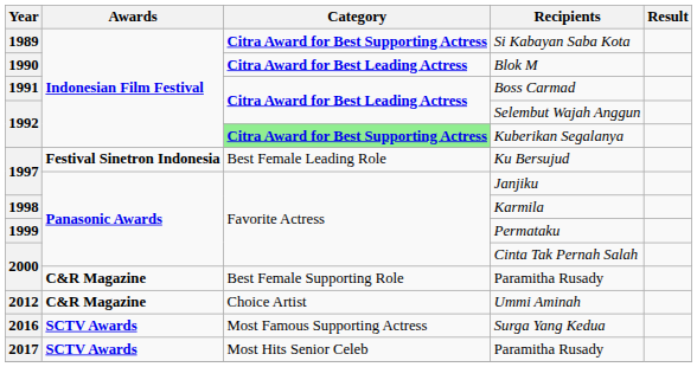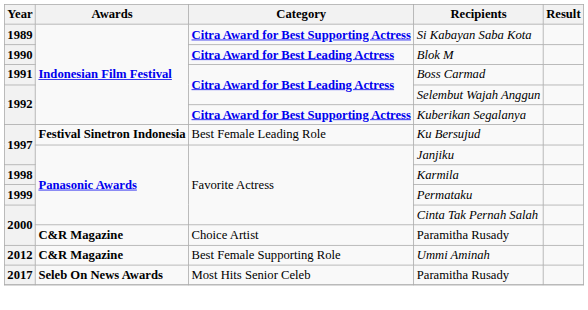Kuberikan Segalanya | Category: lightgreen background -> no background
2000 / Paramitha Rusady | Category: Best Female Supporting Role -> Choice Artist
Ummi Aminah | Category: Choice Artist -> Best Female Supporting Role
- row: 2016 | SCTV Awards | Most Famous Supporting Actress | Surga Yang Kedua
2017 / Paramitha Rusady | Awards: SCTV Awards -> Seleb On News Awards
